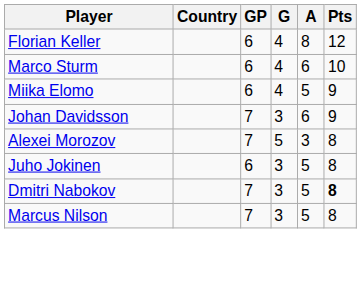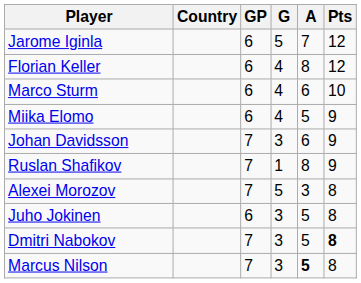+ row: Jarome Iginla | 6 | 5 | 7 | 12
+ row: Ruslan Shafikov | 7 | 1 | 8 | 9
Marcus Nilson | A: normal -> bold
